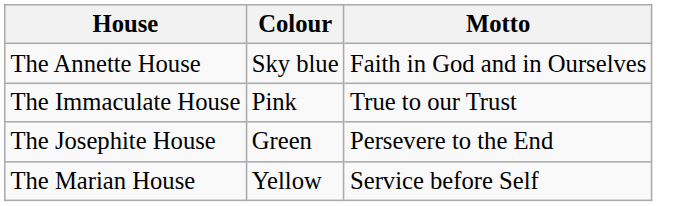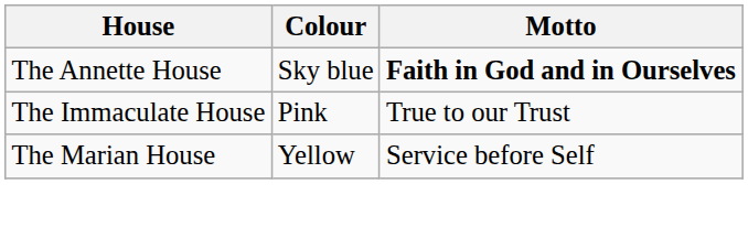The Annette House | Motto: normal -> bold
- row: The Josephite House | Green | Persevere to the End
